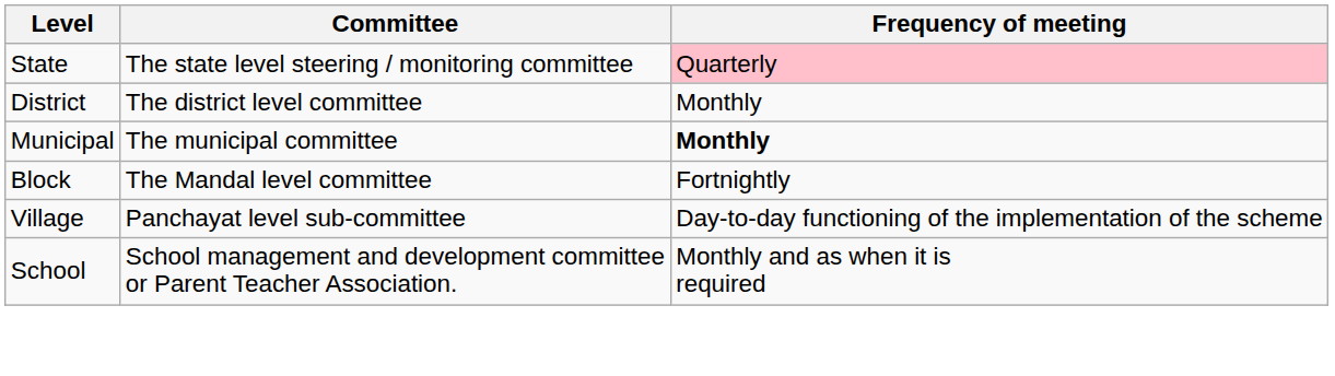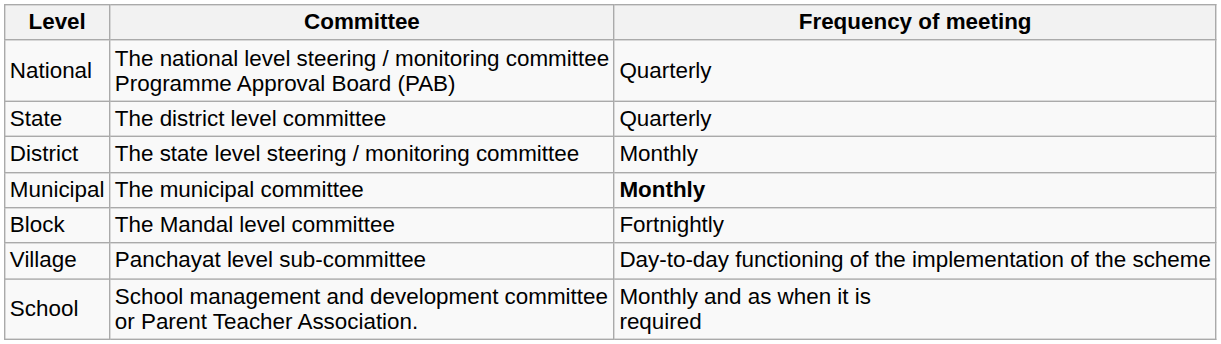+ row: National | The national level steering / monitoring committee Programme Approval Board (PAB) | Quarterly
State | Committee: The state level steering / monitoring committee -> The district level committee
State | Frequency of meeting: pink background -> no background
District | Committee: The district level committee -> The state level steering / monitoring committee
